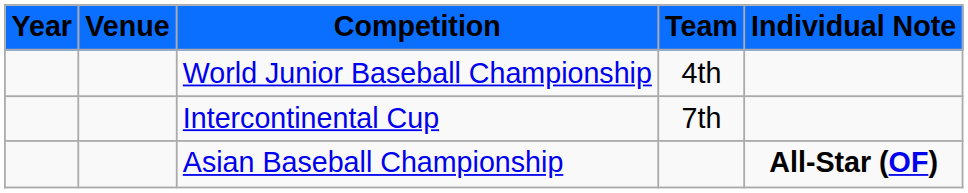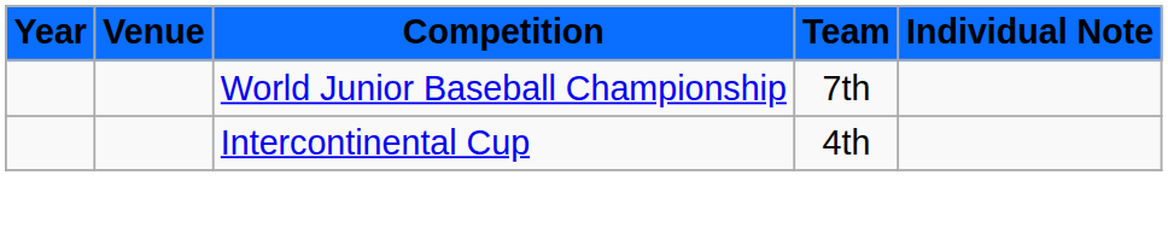World Junior Baseball Championship | Team: 4th -> 7th
Intercontinental Cup | Team: 7th -> 4th
- row: Asian Baseball Championship | All-Star (OF)
